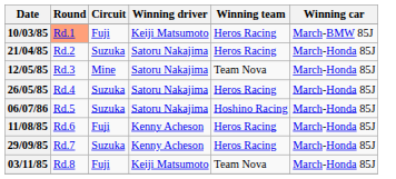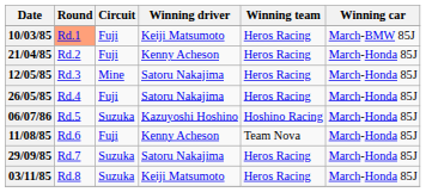21/04/85 | Circuit: Suzuka -> Fuji
21/04/85 | Winning driver: Satoru Nakajima -> Kenny Acheson
12/05/85 | Winning team: Team Nova -> Heros Racing
26/05/85 | Circuit: Suzuka -> Fuji
06/07/86 | Winning driver: Satoru Nakajima -> Kazuyoshi Hoshino
11/08/85 | Winning team: Heros Racing -> Team Nova
29/09/85 | Winning driver: Kenny Acheson -> Satoru Nakajima
03/11/85 | Circuit: Fuji -> Suzuka
03/11/85 | Winning team: Team Nova -> Heros Racing
